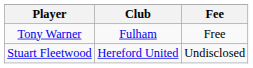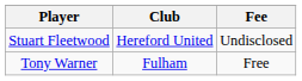rows swapped: Stuart Fleetwood <-> Tony Warner
